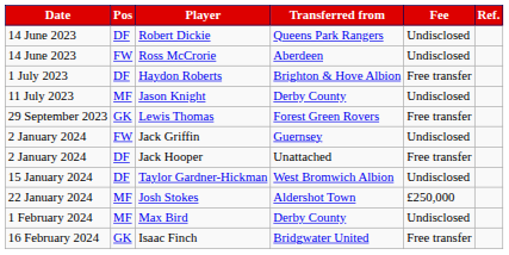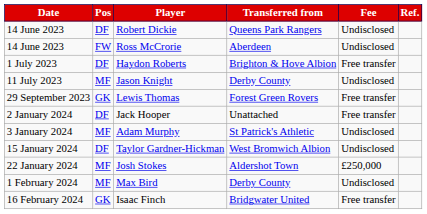- row: 2 January 2024 | FW | Jack Griffin | Guernsey | Undisclosed
+ row: 3 January 2024 | MF | Adam Murphy | St Patrick's Athletic | Undisclosed
